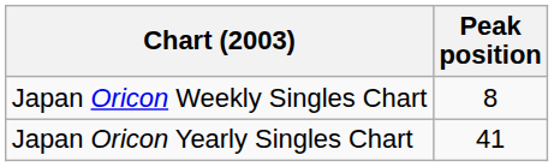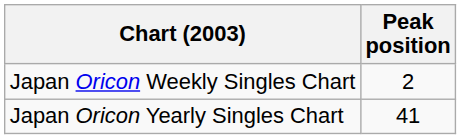Japan Oricon Weekly Singles Chart | Peak position: 8 -> 2
